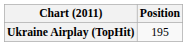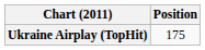Ukraine Airplay (TopHit) | Position: 195 -> 175
